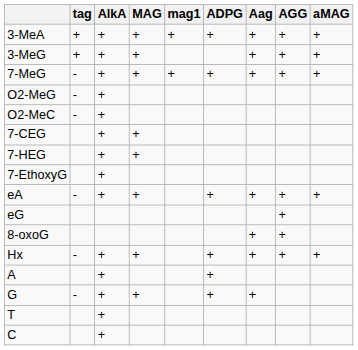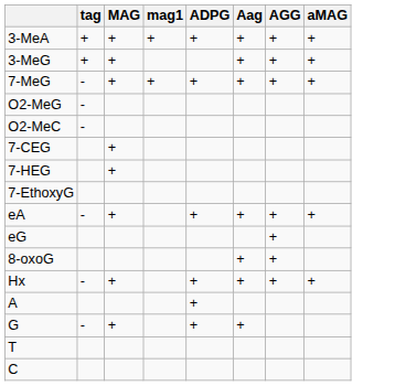- column: AlkA | + | + | + | + | + | + | + | + | + | + | + | + | + | +
